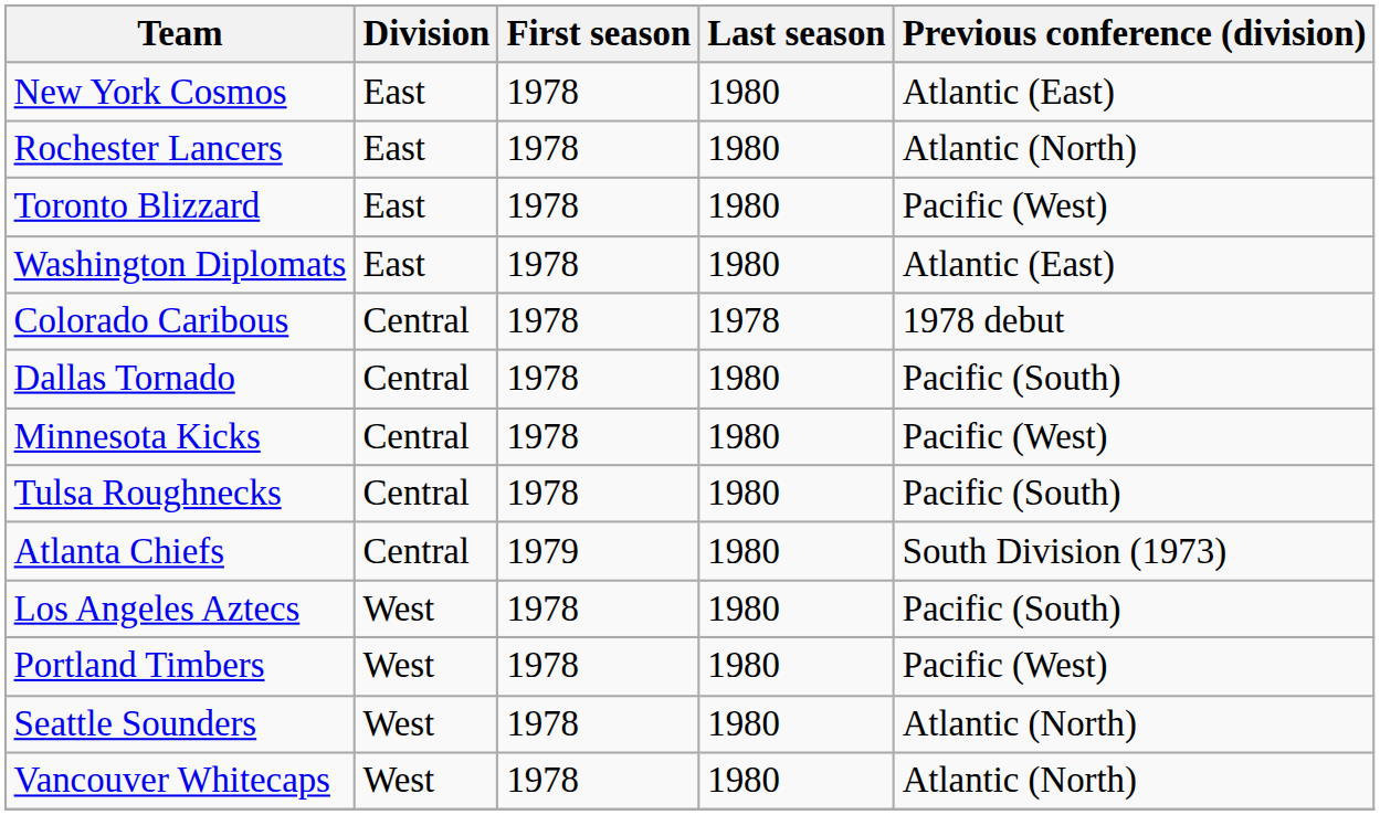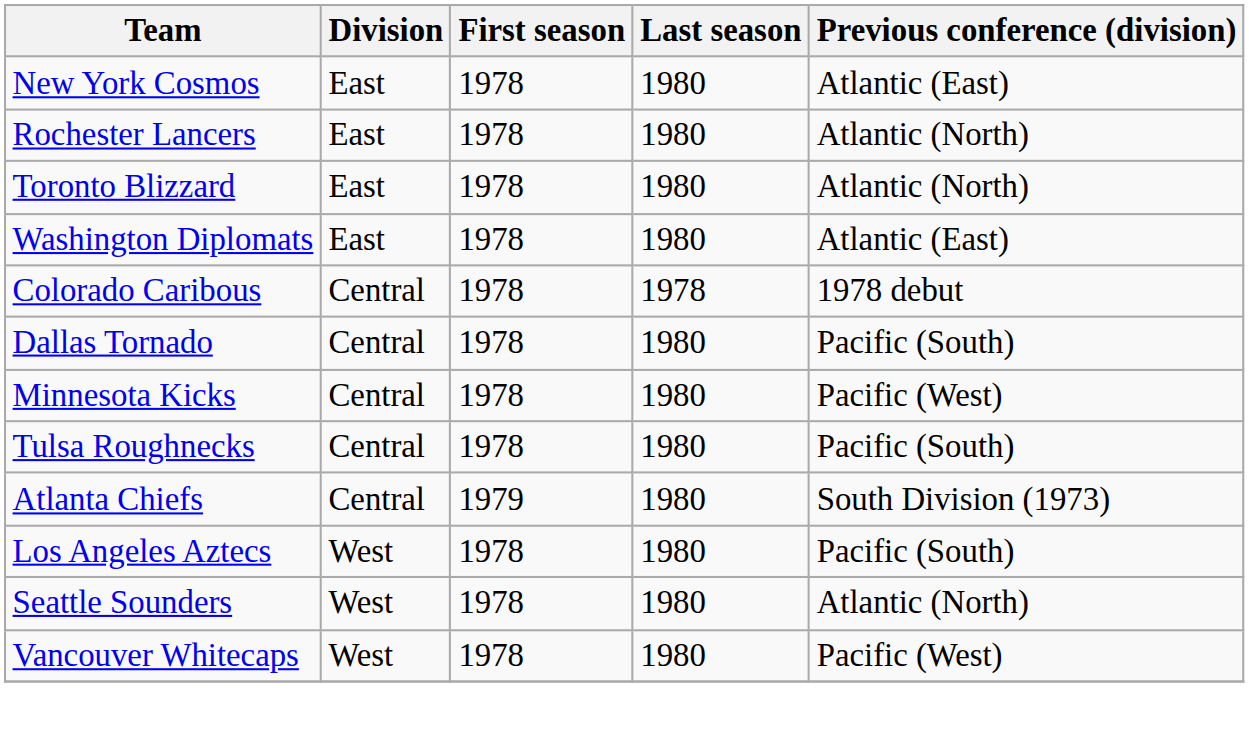Toronto Blizzard | Previous conference (division): Pacific (West) -> Atlantic (North)
- row: Portland Timbers | West | 1978 | 1980 | Pacific (West)
Vancouver Whitecaps | Previous conference (division): Atlantic (North) -> Pacific (West)
